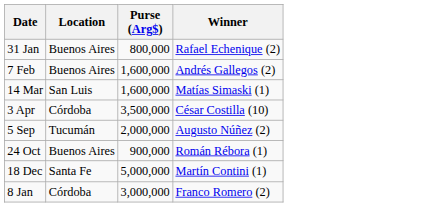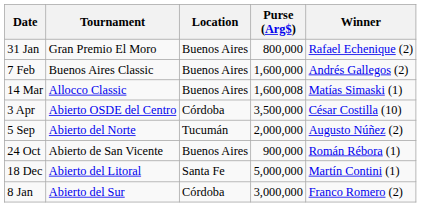+ column: Tournament | Gran Premio El Moro | Buenos Aires Classic | Allocco Classic | Abierto OSDE del Centro | Abierto del Norte | Abierto de San Vicente | Abierto del Litoral | Abierto del Sur
14 Mar | Location: San Luis -> Buenos Aires
14 Mar | Purse (Arg$): 1,600,000 -> 1,600,008
